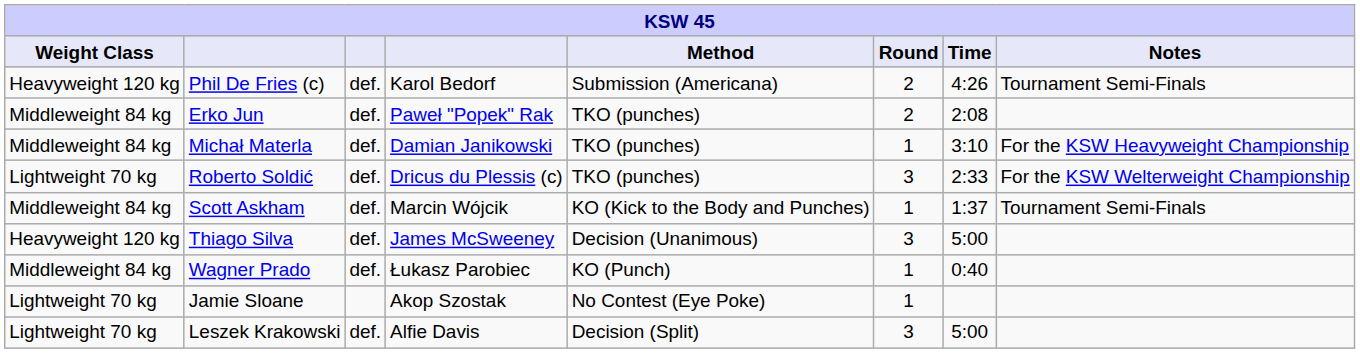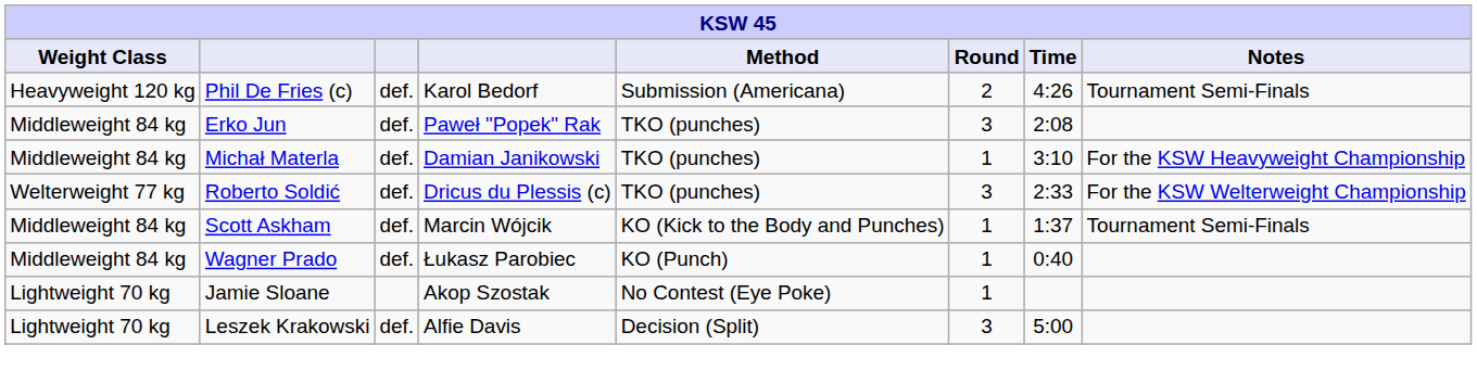Erko Jun | Round: 2 -> 3
Roberto Soldić | Weight Class: Lightweight 70 kg -> Welterweight 77 kg
- row: Heavyweight 120 kg | Thiago Silva | def. | James McSweeney | Decision (Unanimous) | 3 | 5:00
